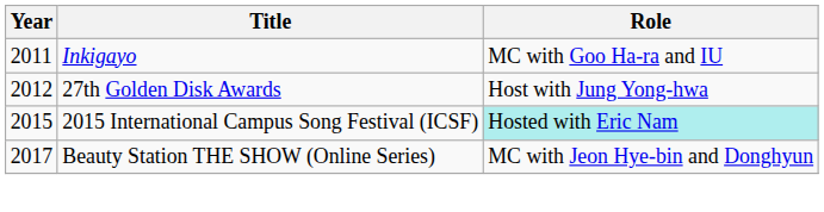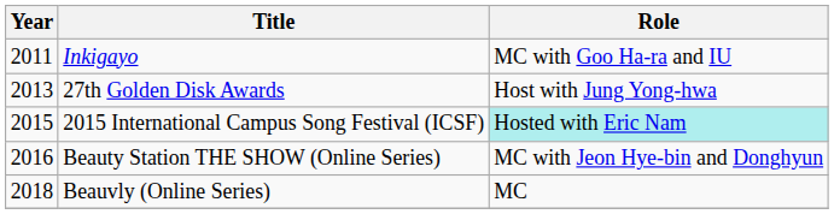27th Golden Disk Awards | Year: 2012 -> 2013
Beauty Station THE SHOW (Online Series) | Year: 2017 -> 2016
+ row: 2018 | Beauvly (Online Series) | MC
